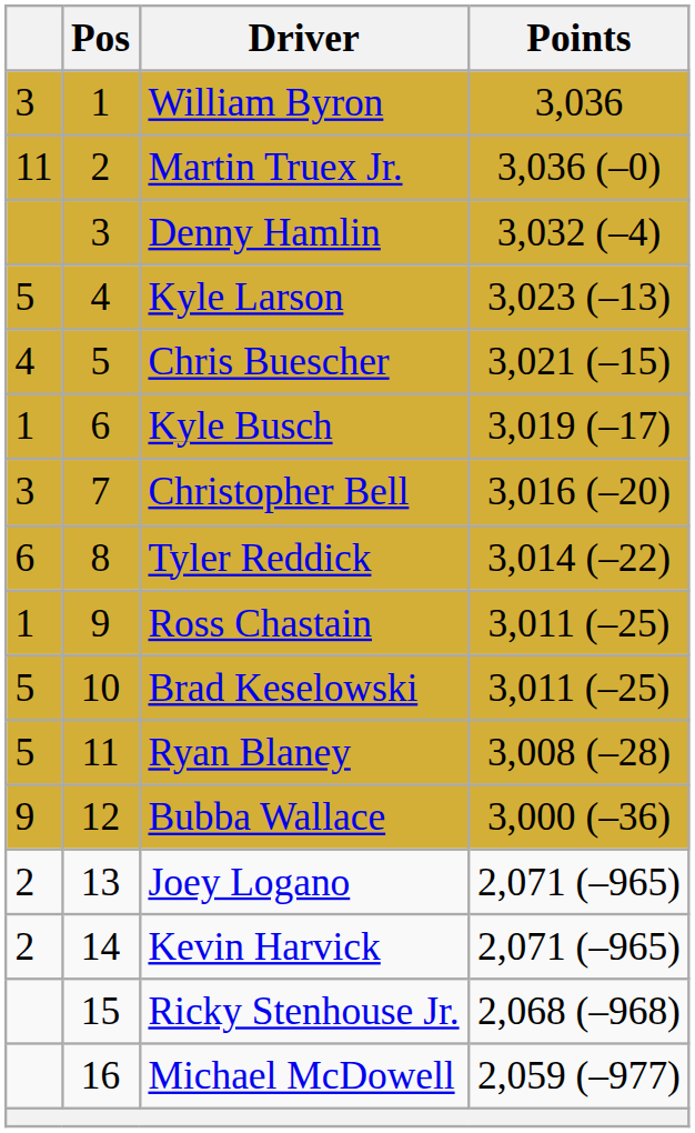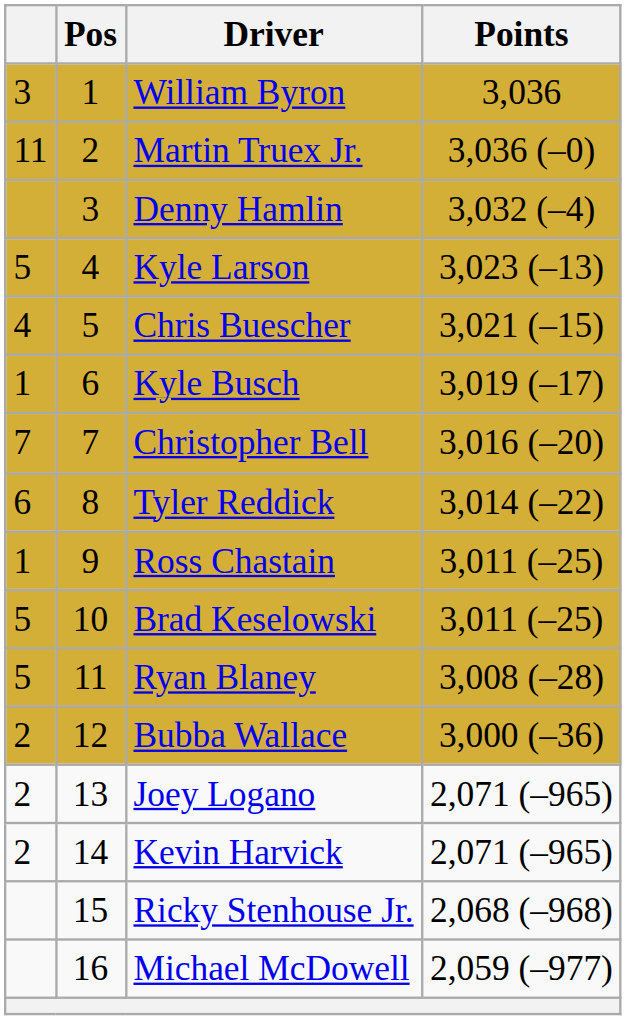Christopher Bell | column 1: 3 -> 7
Bubba Wallace | column 1: 9 -> 2
